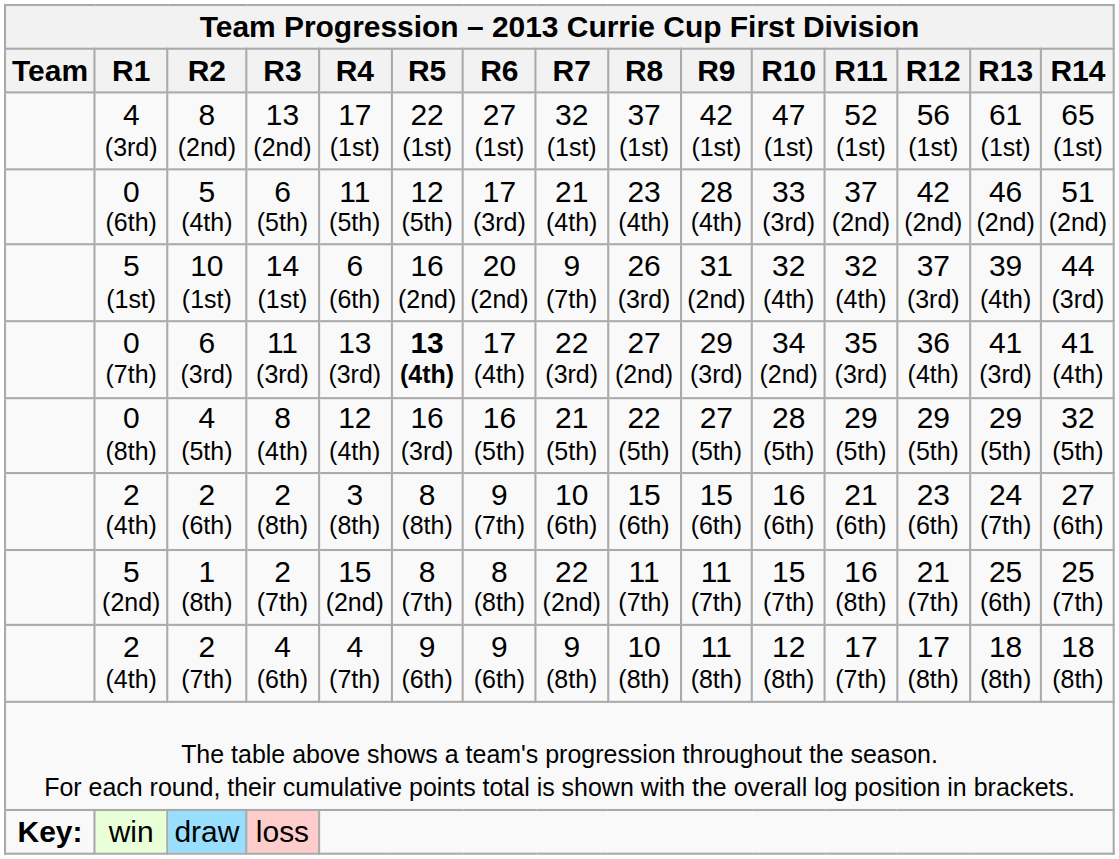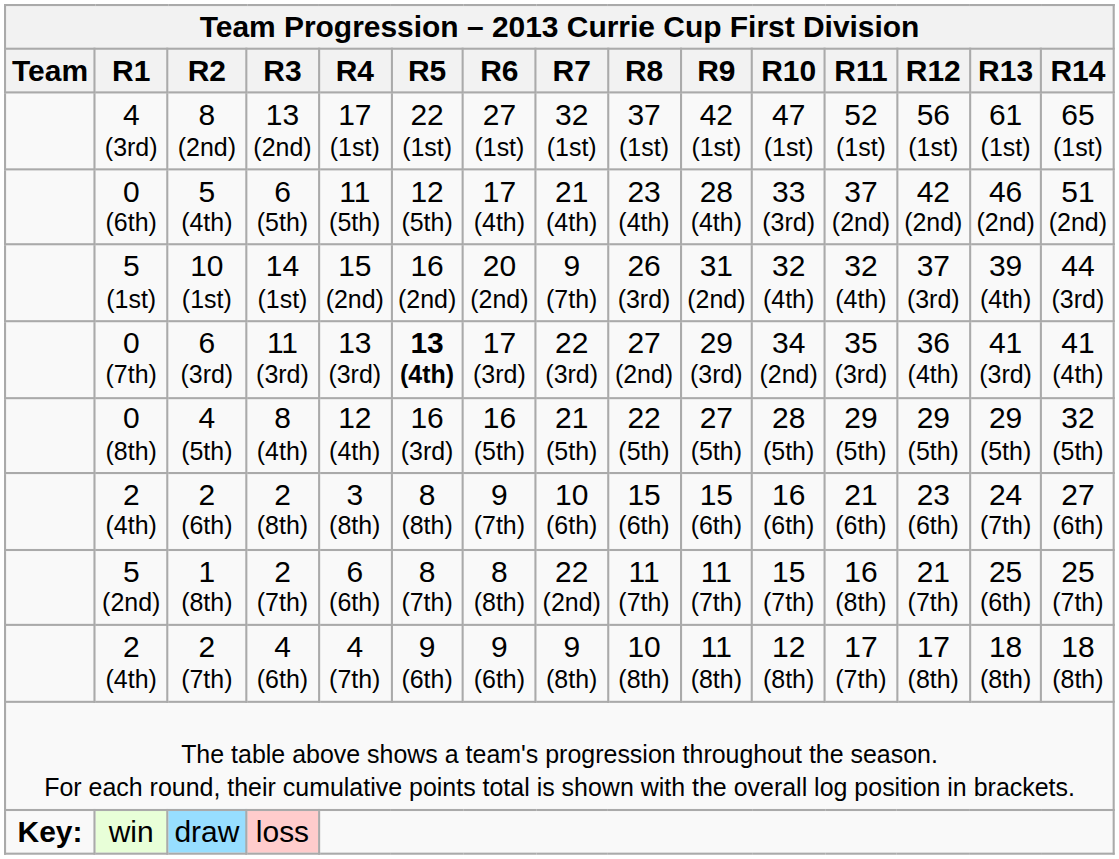5 (4th) | Team Progression – 2013 Currie Cup First Division / R6: 17 (3rd) -> 17 (4th)
10 (1st) | Team Progression – 2013 Currie Cup First Division / R4: 6 (6th) -> 15 (2nd)
6 (3rd) | Team Progression – 2013 Currie Cup First Division / R6: 17 (4th) -> 17 (3rd)
1 (8th) | Team Progression – 2013 Currie Cup First Division / R4: 15 (2nd) -> 6 (6th)
